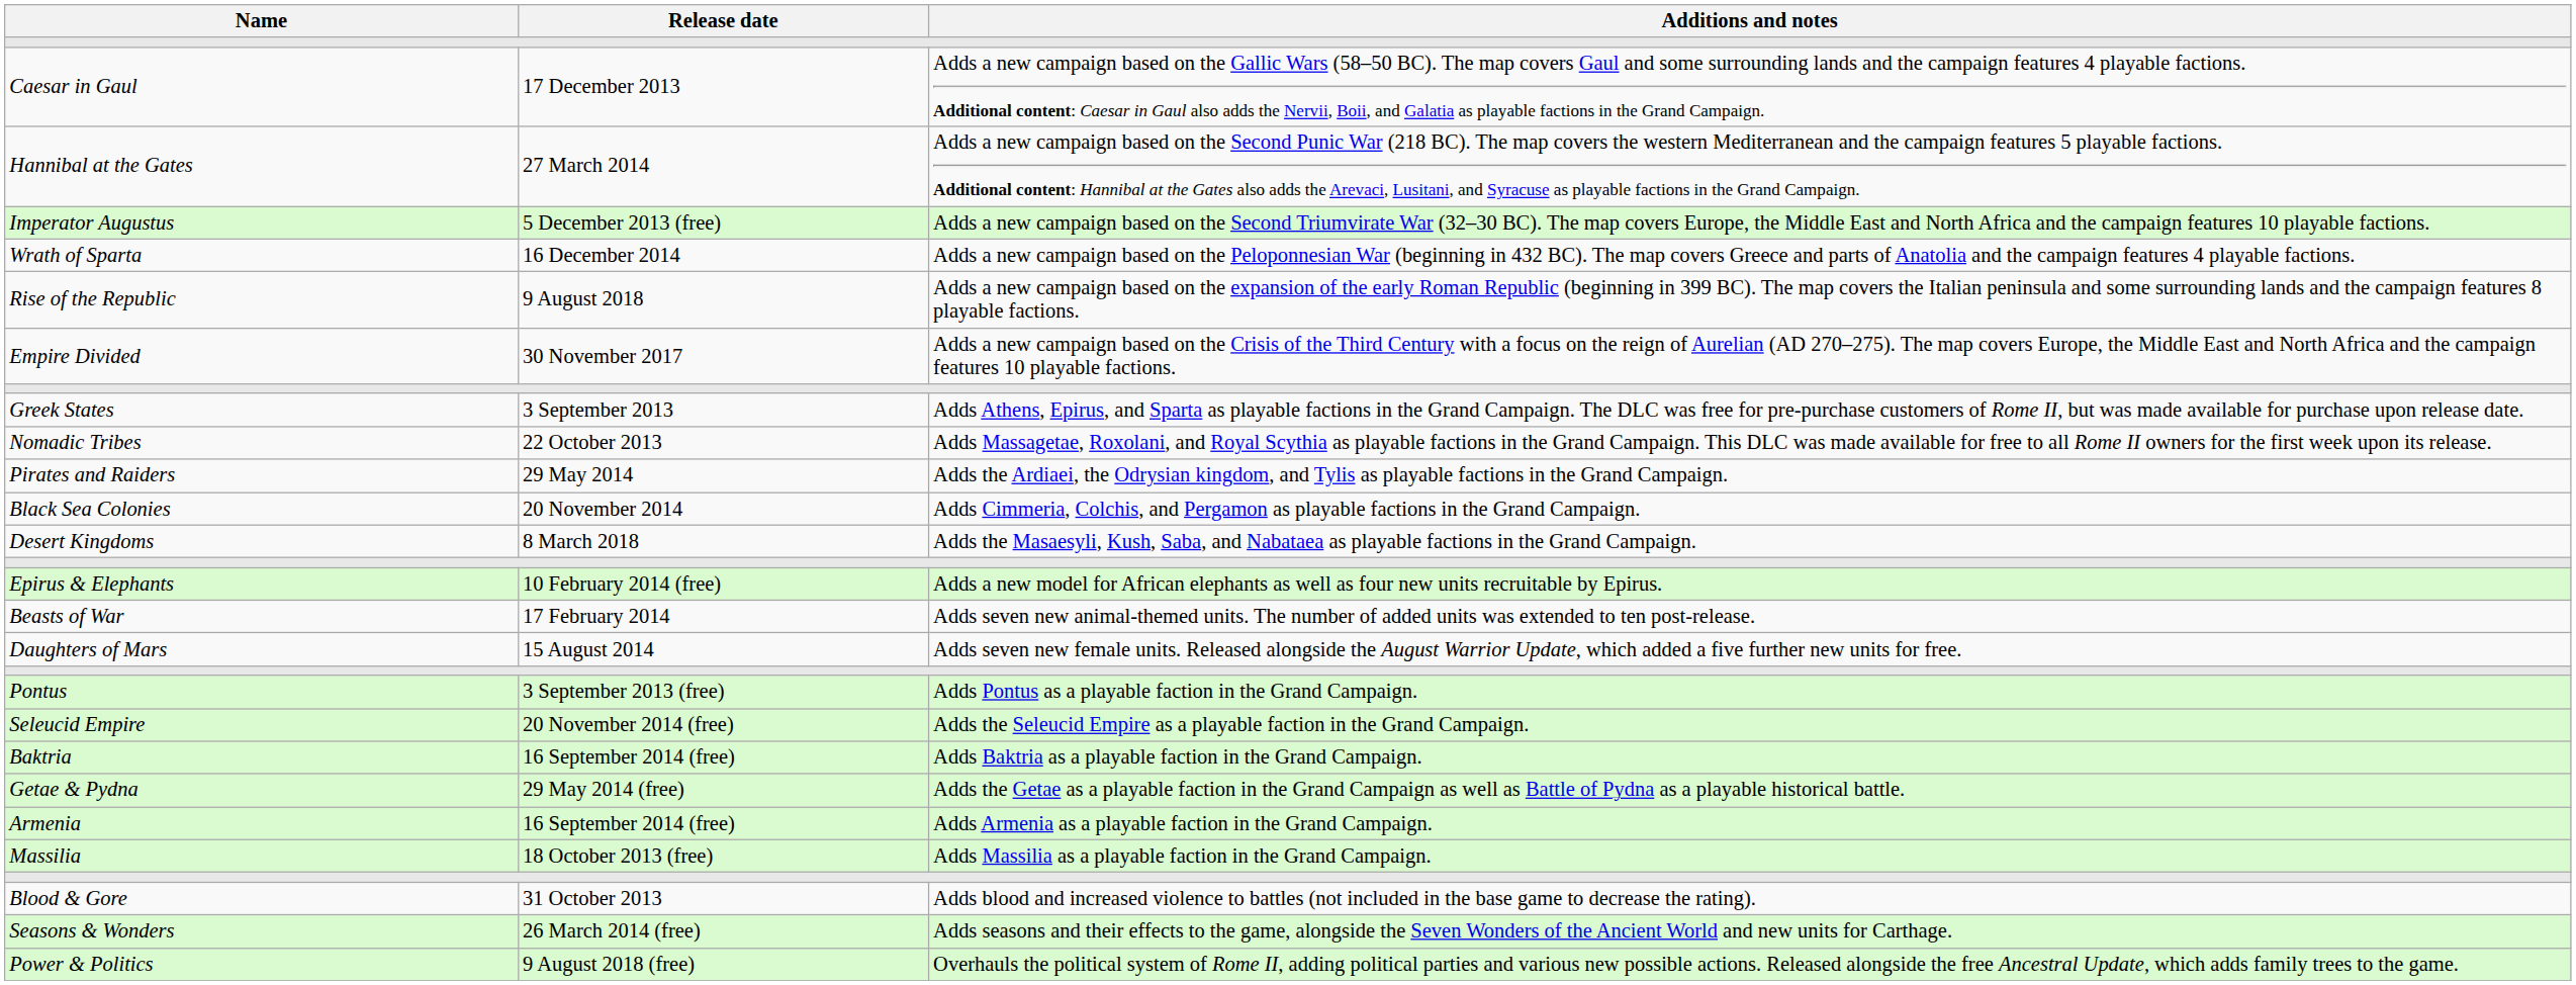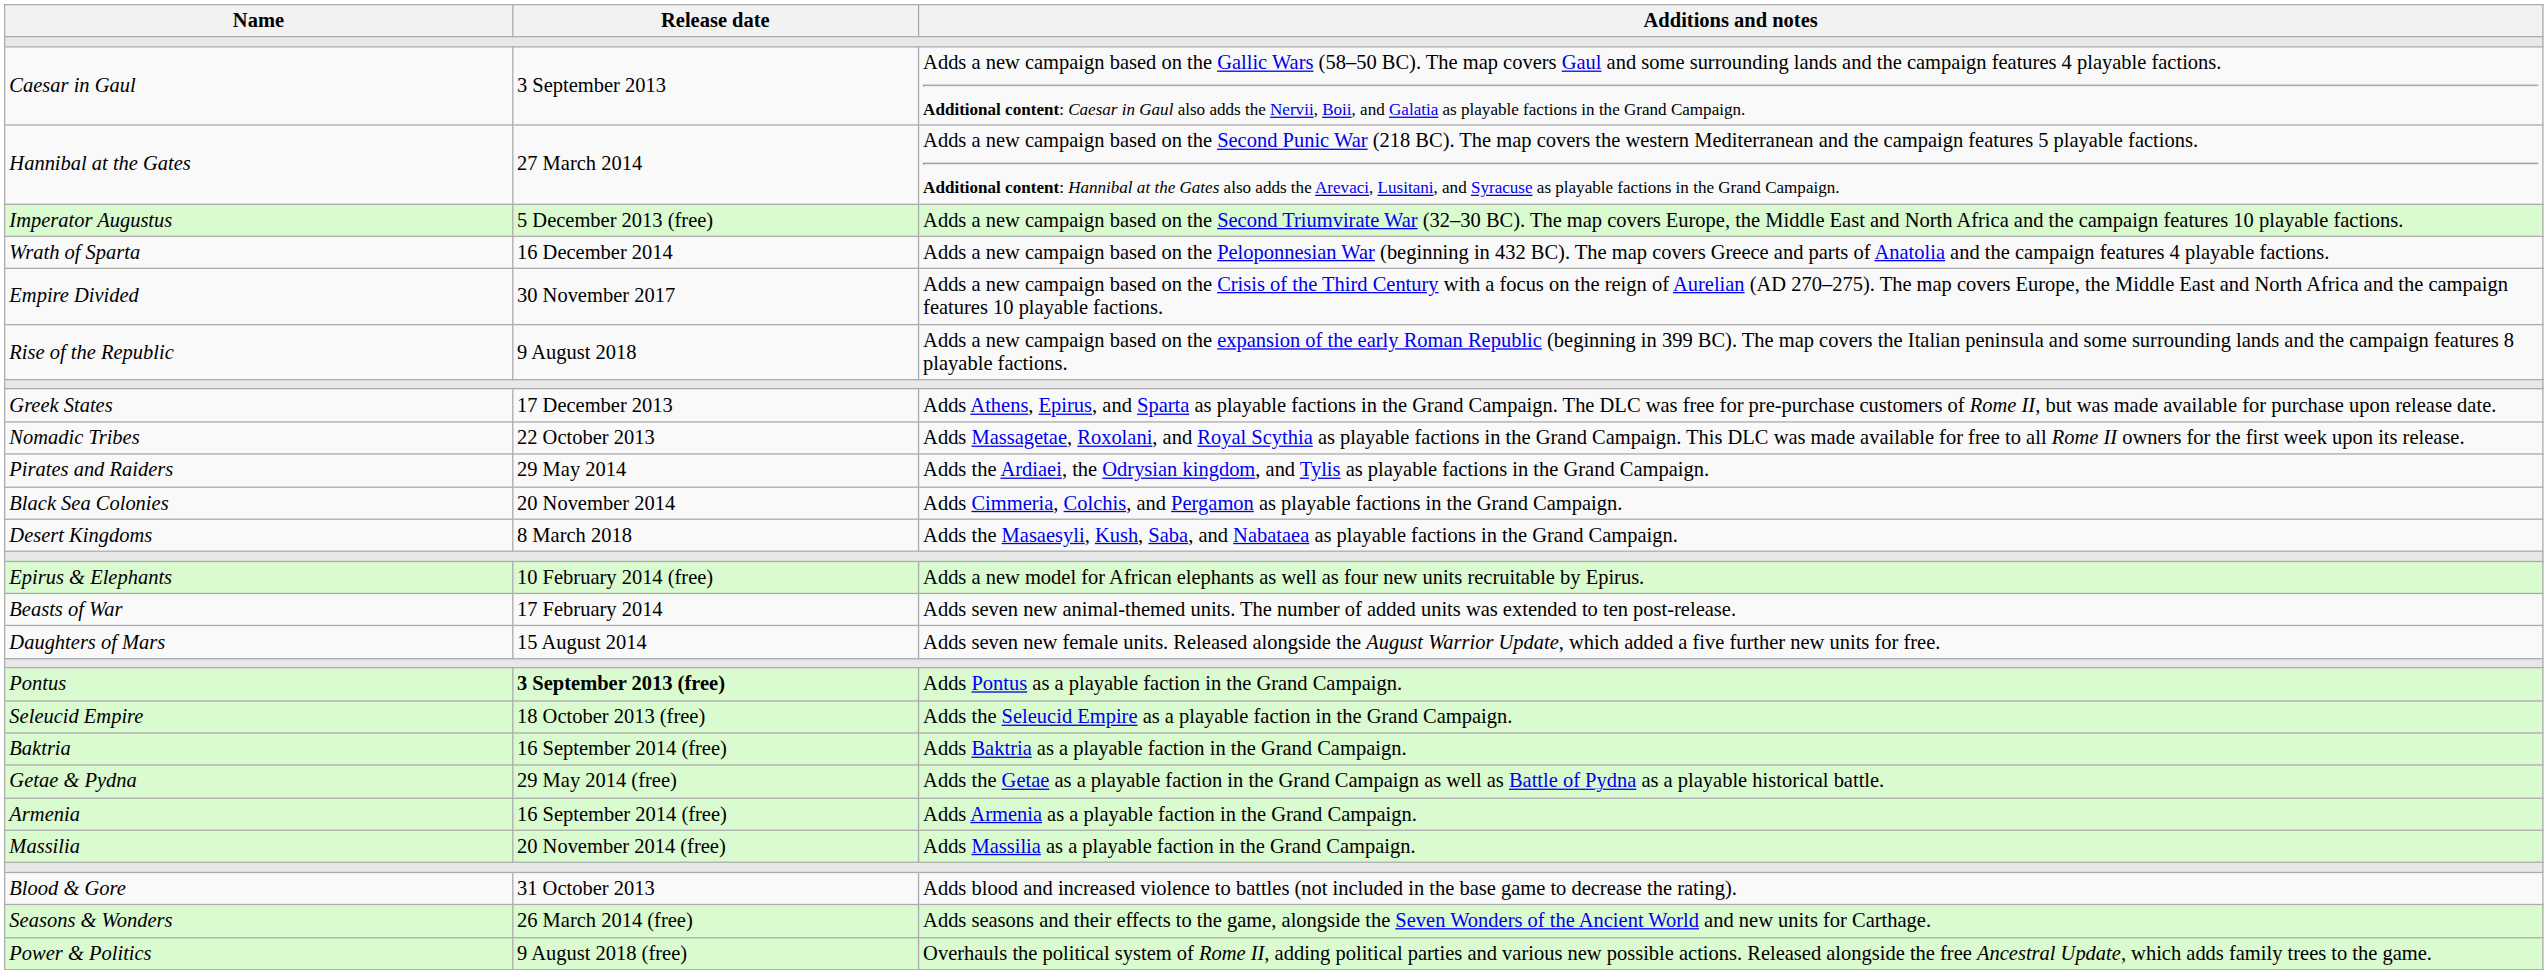Caesar in Gaul | Release date: 17 December 2013 -> 3 September 2013
rows swapped: Empire Divided <-> Rise of the Republic
Greek States | Release date: 3 September 2013 -> 17 December 2013
Pontus | Release date: normal -> bold
Seleucid Empire | Release date: 20 November 2014 (free) -> 18 October 2013 (free)
Massilia | Release date: 18 October 2013 (free) -> 20 November 2014 (free)
